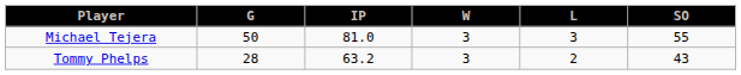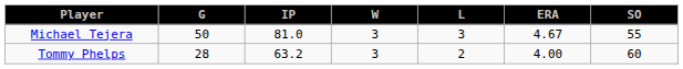+ column: ERA | 4.67 | 4.00
Tommy Phelps | SO: 43 -> 60
